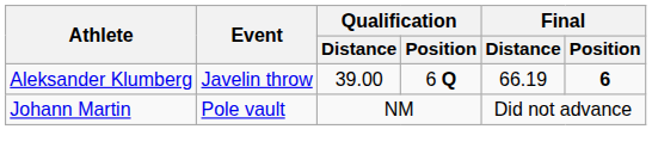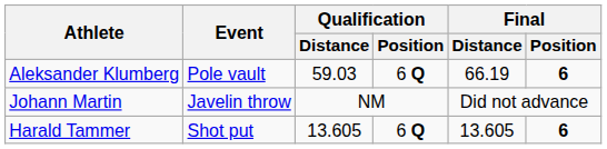Aleksander Klumberg | Event: Javelin throw -> Pole vault
Aleksander Klumberg | Qualification / Distance: 39.00 -> 59.03
Johann Martin | Event: Pole vault -> Javelin throw
+ row: Harald Tammer | Shot put | 13.605 | 6 Q | 13.605 | 6
